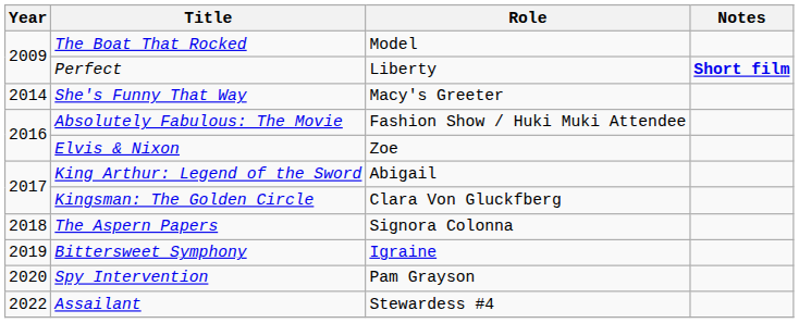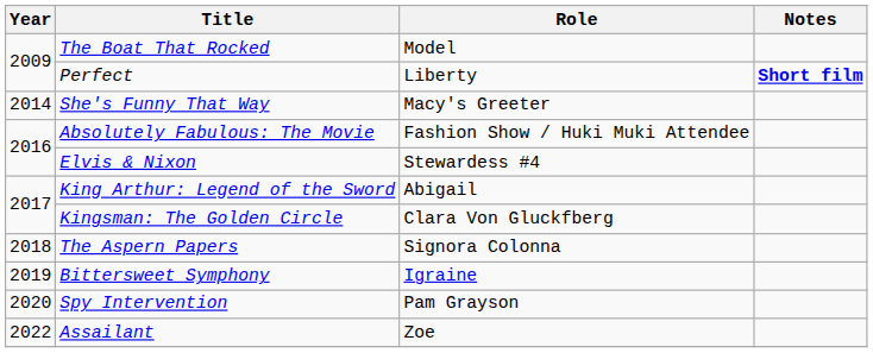Elvis & Nixon | Role: Zoe -> Stewardess #4
Assailant | Role: Stewardess #4 -> Zoe
